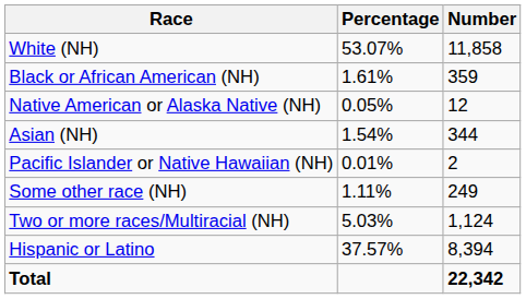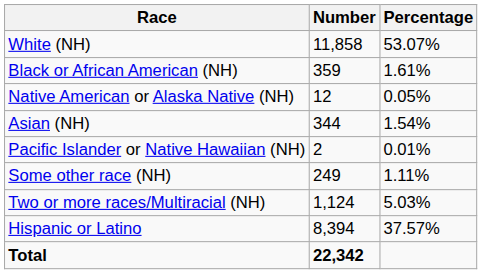columns swapped: Number <-> Percentage
